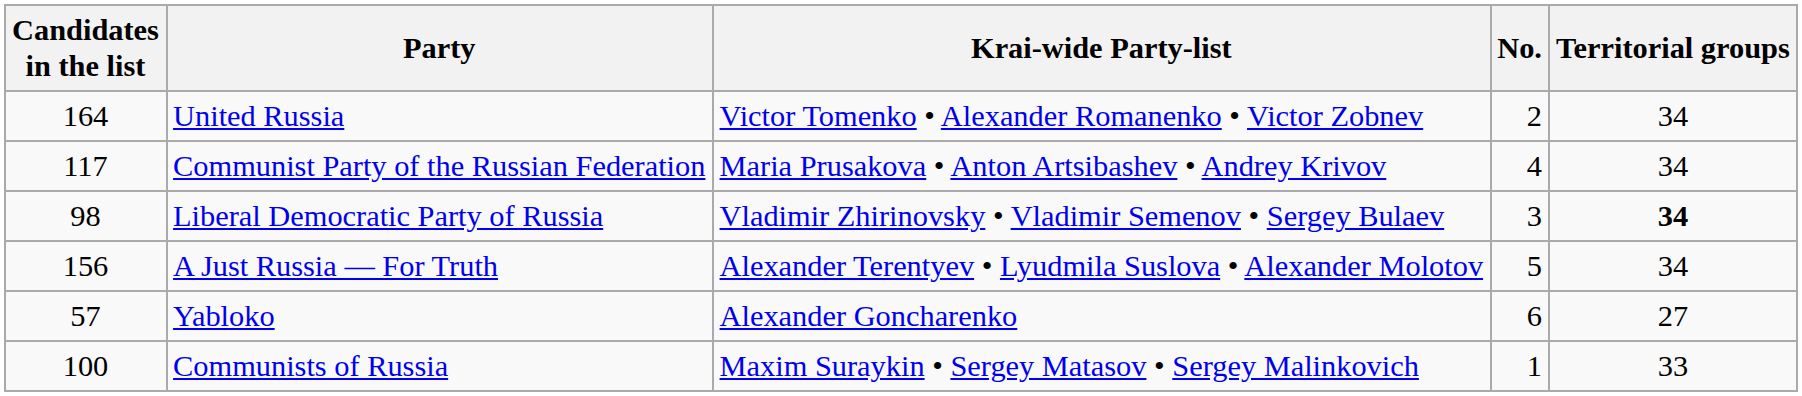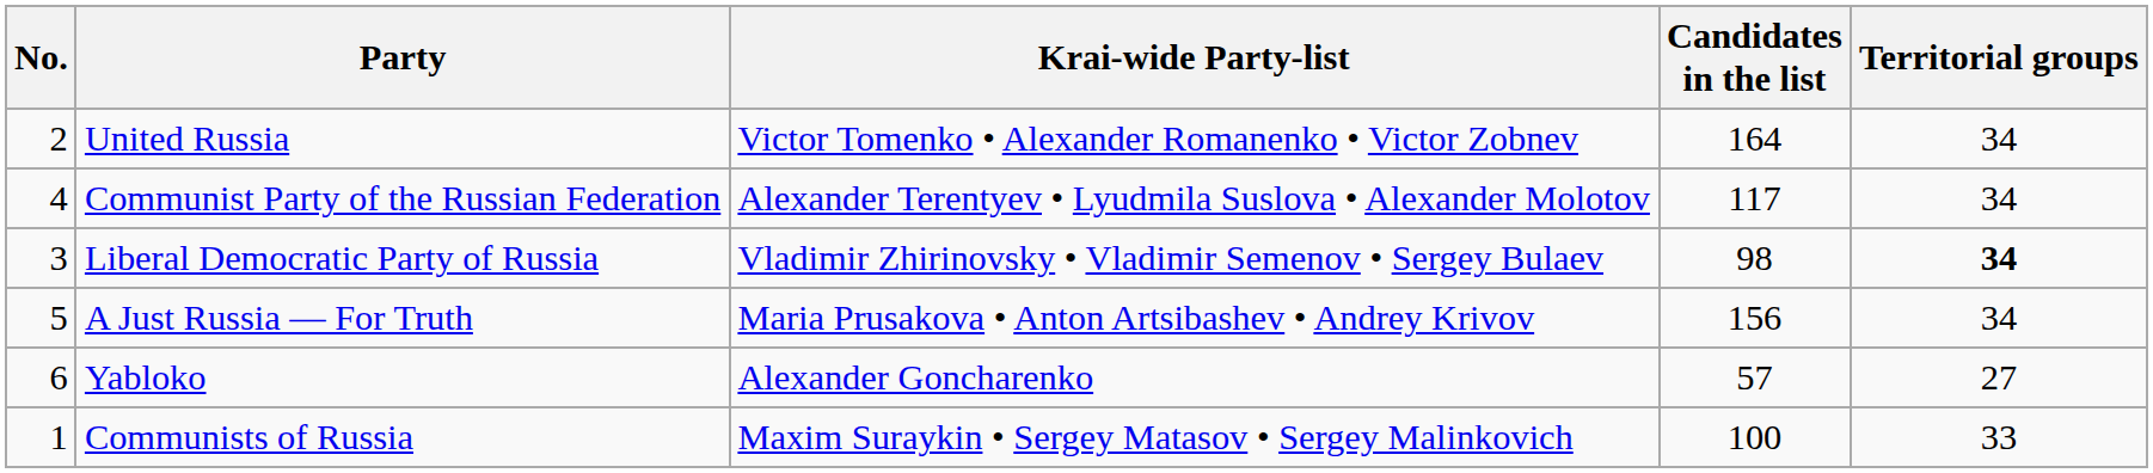columns swapped: No. <-> Candidates in the list
Communist Party of the Russian Federation | Krai-wide Party-list: Maria Prusakova • Anton Artsibashev • Andrey Krivov -> Alexander Terentyev • Lyudmila Suslova • Alexander Molotov
A Just Russia — For Truth | Krai-wide Party-list: Alexander Terentyev • Lyudmila Suslova • Alexander Molotov -> Maria Prusakova • Anton Artsibashev • Andrey Krivov
